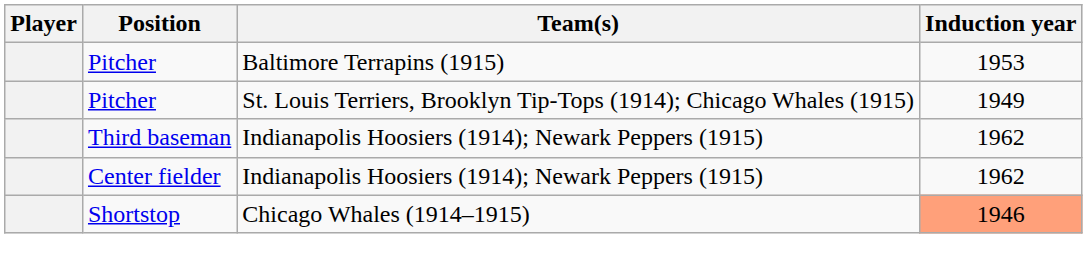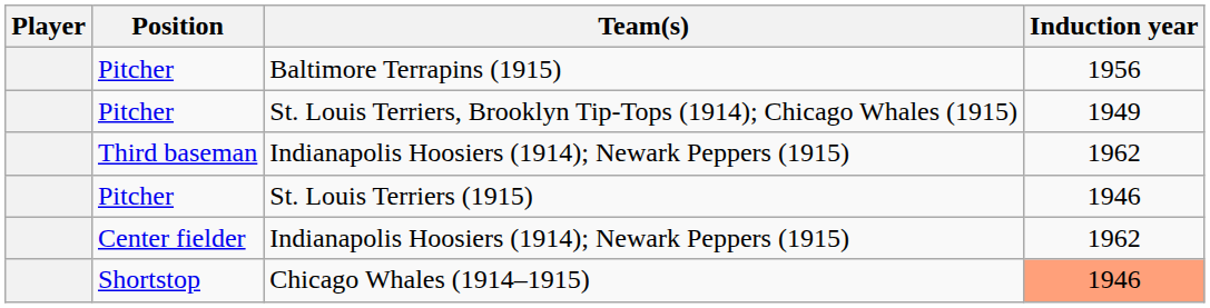Baltimore Terrapins (1915) | Induction year: 1953 -> 1956
+ row: Pitcher | St. Louis Terriers (1915) | 1946
